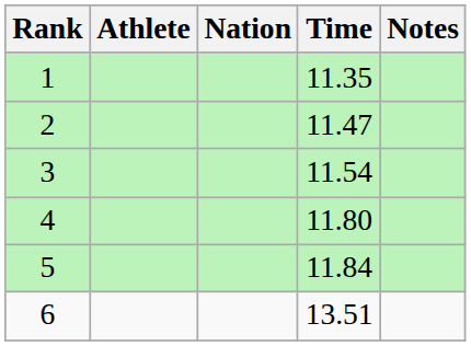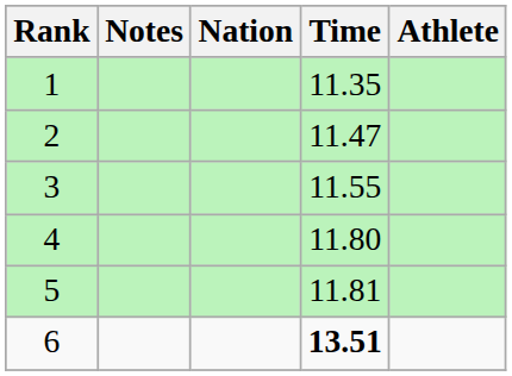columns swapped: Athlete <-> Notes
3 | Time: 11.54 -> 11.55
5 | Time: 11.84 -> 11.81
6 | Time: normal -> bold
